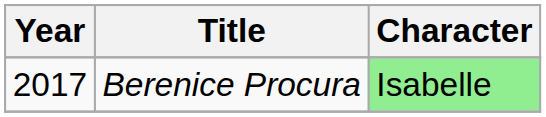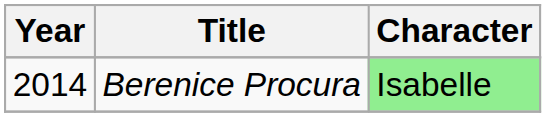Berenice Procura | Year: 2017 -> 2014
